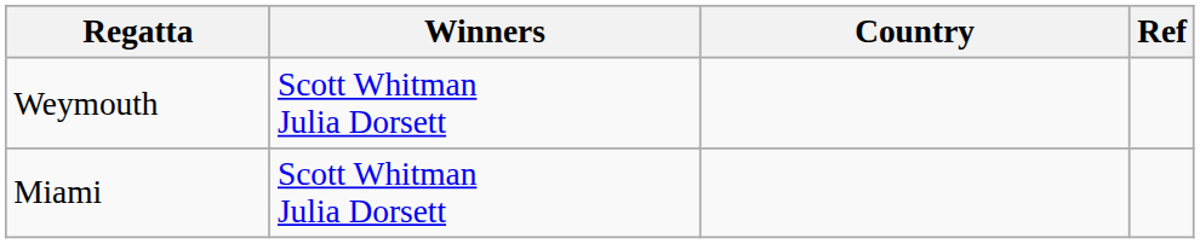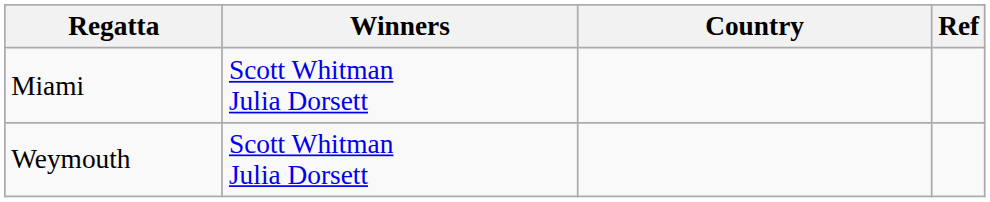rows swapped: Miami <-> Weymouth
